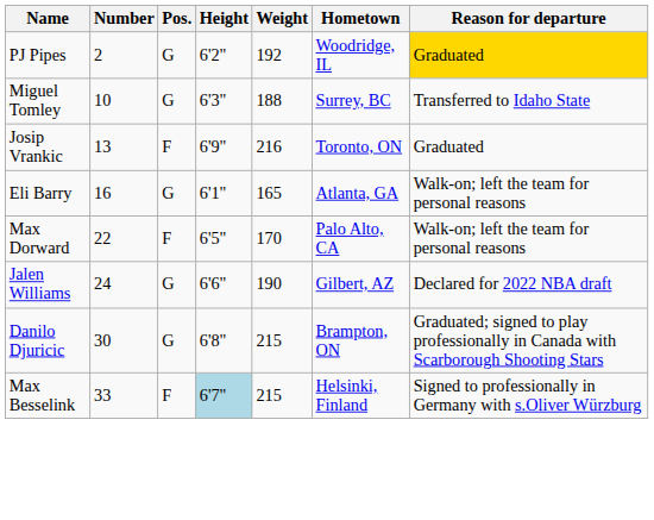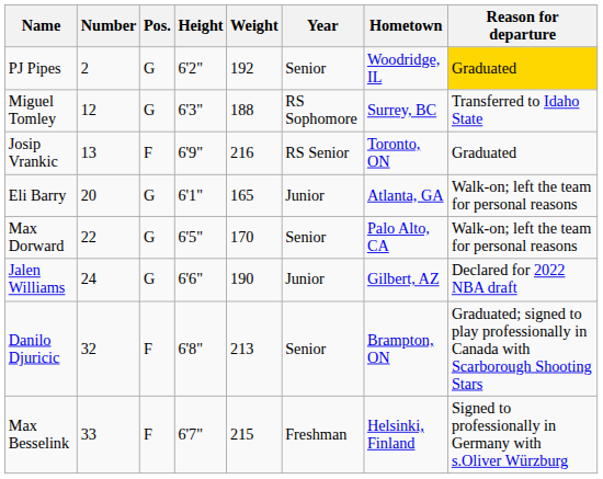+ column: Year | Senior | RS Sophomore | RS Senior | Junior | Senior | Junior | Senior | Freshman
Miguel Tomley | Number: 10 -> 12
Eli Barry | Number: 16 -> 20
Max Dorward | Pos.: F -> G
Danilo Djuricic | Number: 30 -> 32
Danilo Djuricic | Pos.: G -> F
Danilo Djuricic | Weight: 215 -> 213
Max Besselink | Height: lightblue background -> no background
